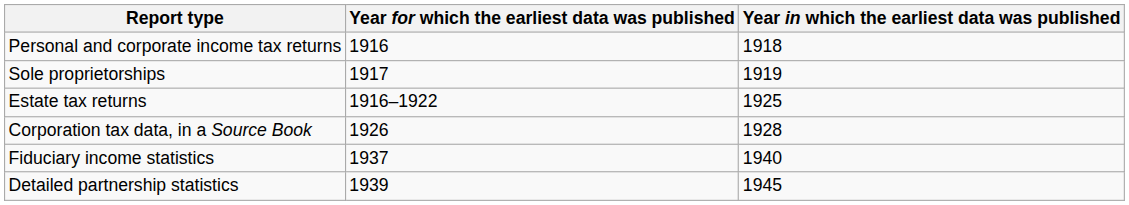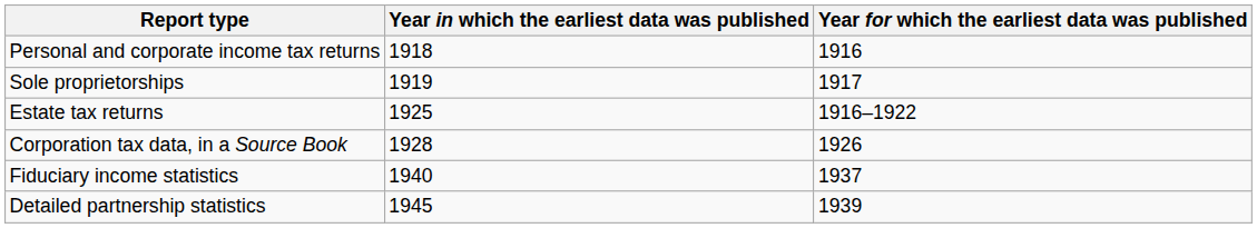columns swapped: Year for which the earliest data was published <-> Year in which the earliest data was published
